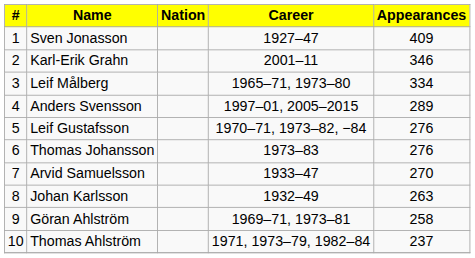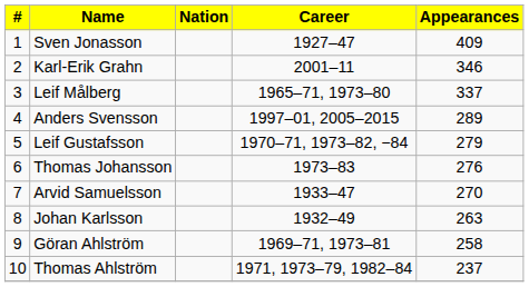Leif Målberg | Appearances: 334 -> 337
Leif Gustafsson | Appearances: 276 -> 279
